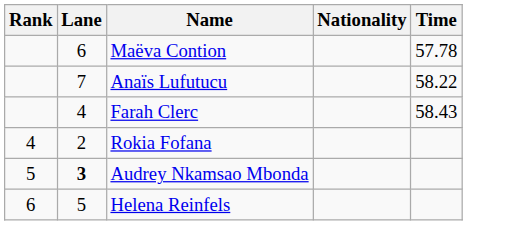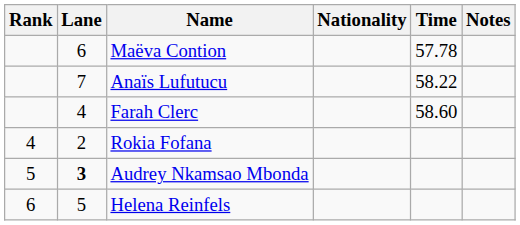+ column: Notes
Farah Clerc | Time: 58.43 -> 58.60
